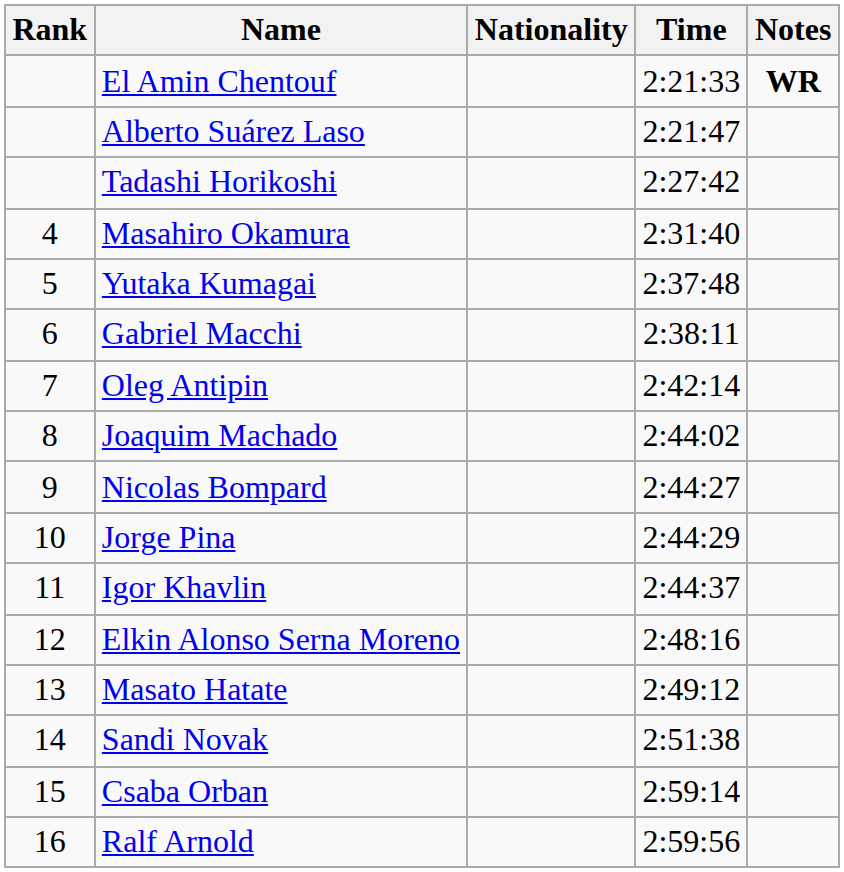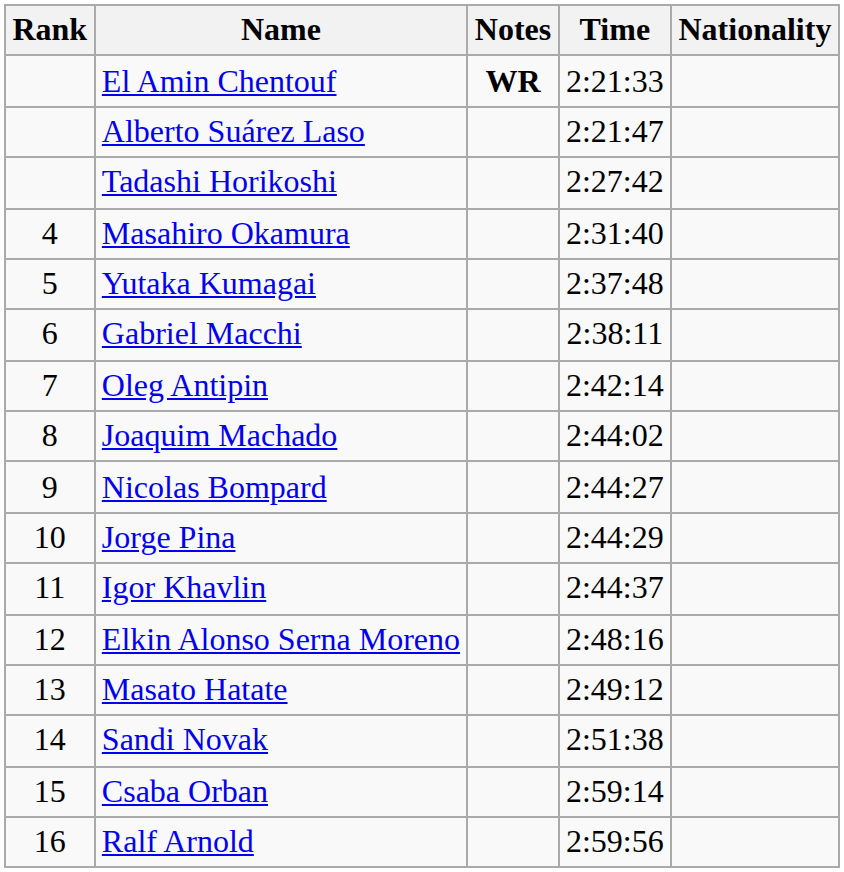columns swapped: Nationality <-> Notes
